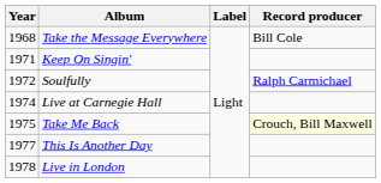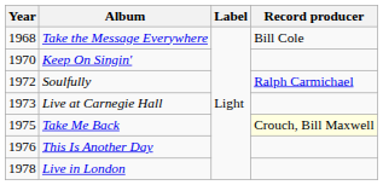Keep On Singin' | Year: 1971 -> 1970
Live at Carnegie Hall | Year: 1974 -> 1973
This Is Another Day | Year: 1977 -> 1976
